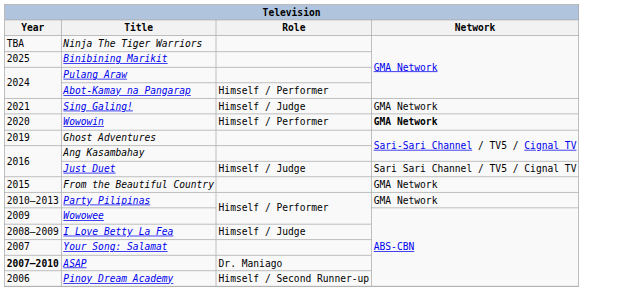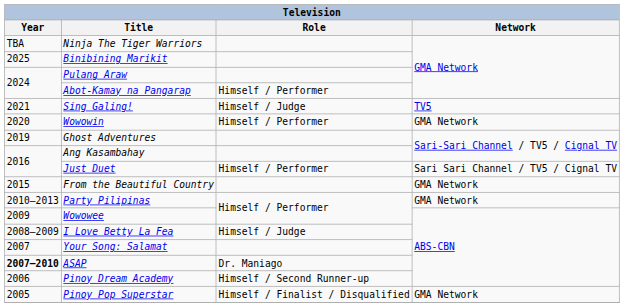Sing Galing! | Network: GMA Network -> TV5
Wowowin | Network: bold -> normal
Just Duet | Role: Himself / Judge -> Himself / Performer
+ row: 2005 | Pinoy Pop Superstar | Himself / Finalist / Disqualified | GMA Network
